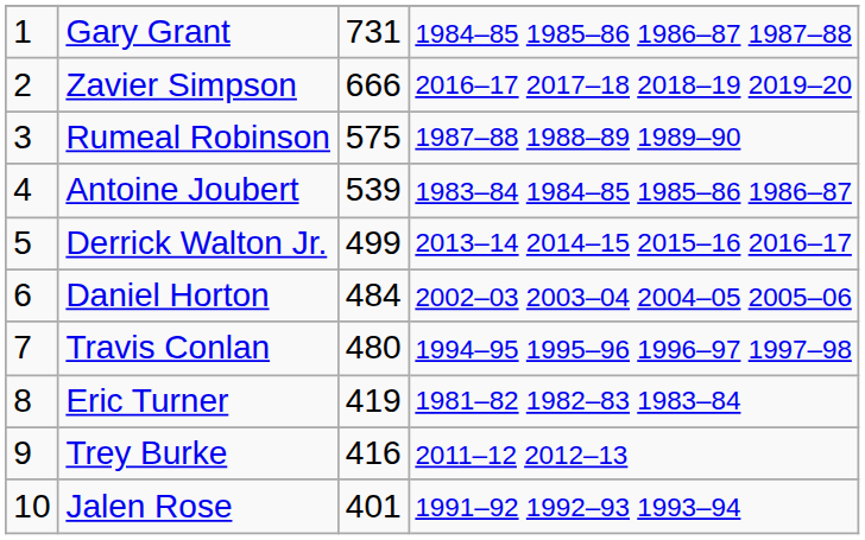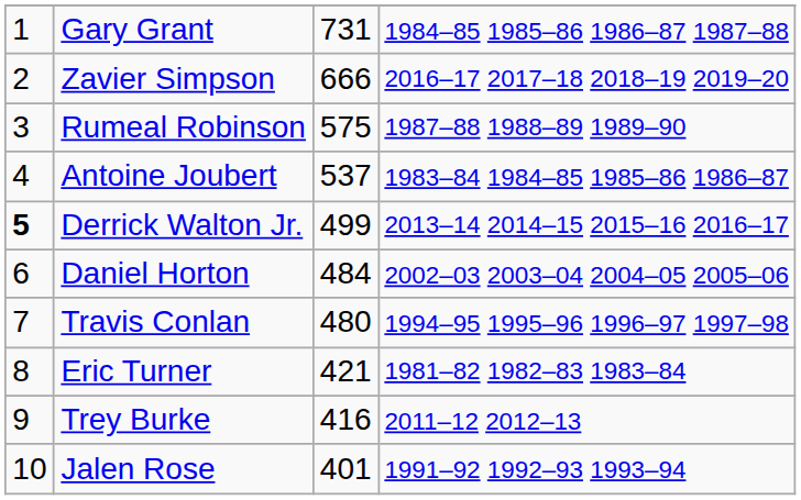Antoine Joubert | column 3: 539 -> 537
Derrick Walton Jr. | column 1: normal -> bold
Eric Turner | column 3: 419 -> 421
